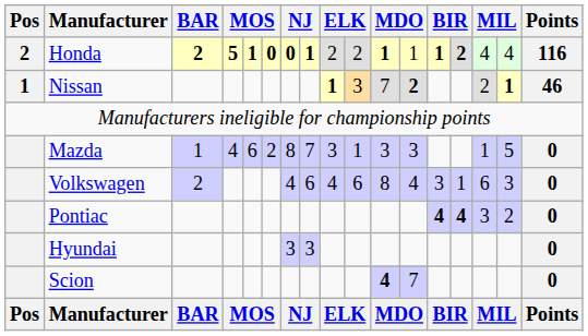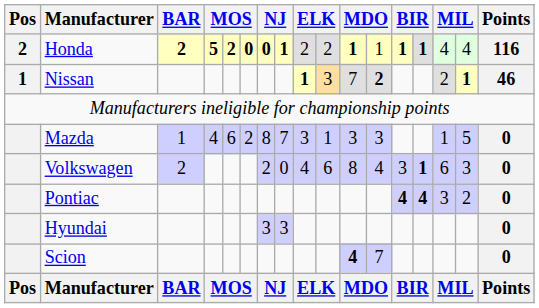Honda | column 5: 1 -> 2
Honda | column 14: 2 -> 1
Volkswagen | column 7: 4 -> 2
Volkswagen | column 8: 6 -> 0
Volkswagen | column 14: normal -> bold
